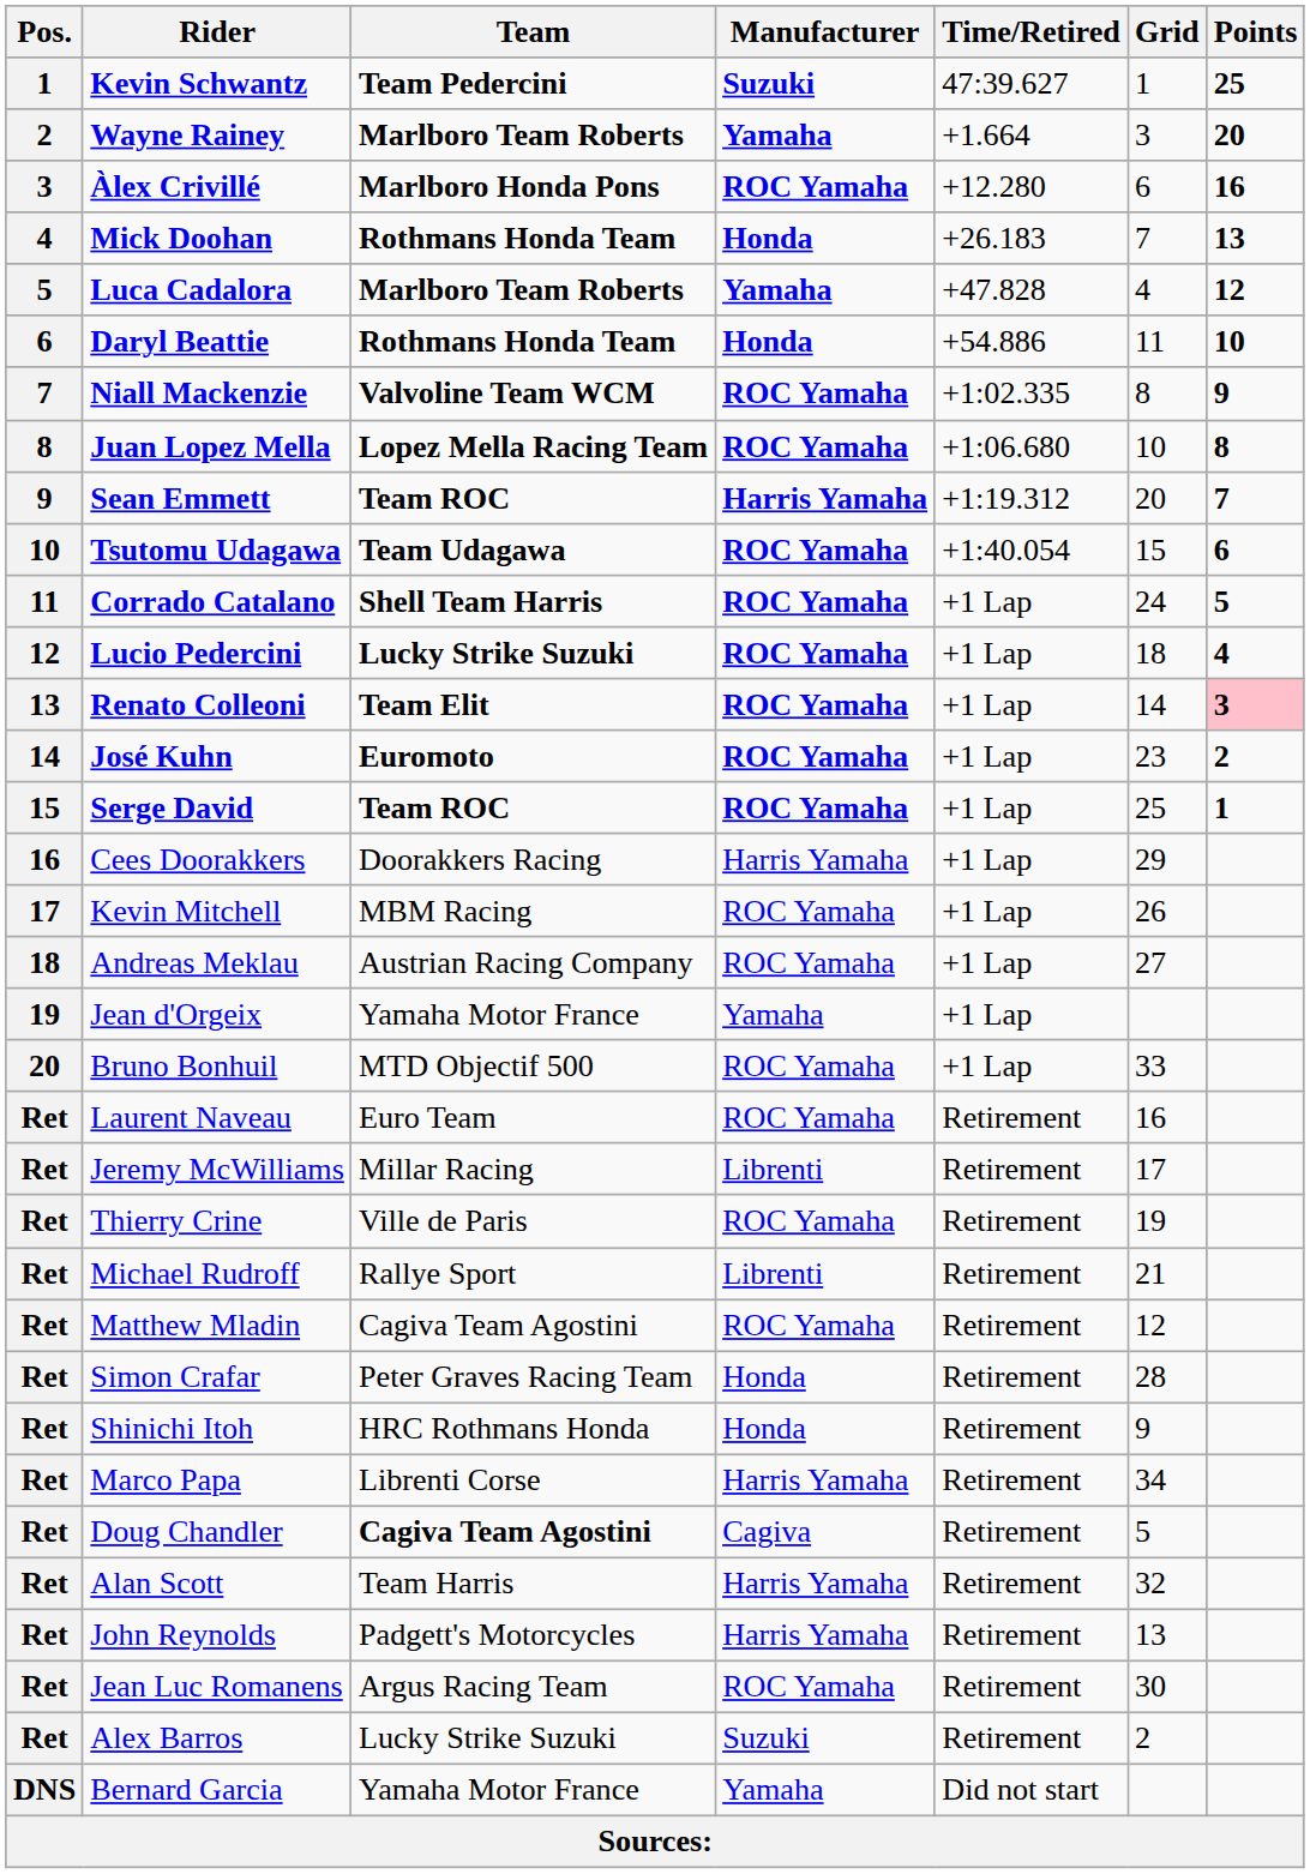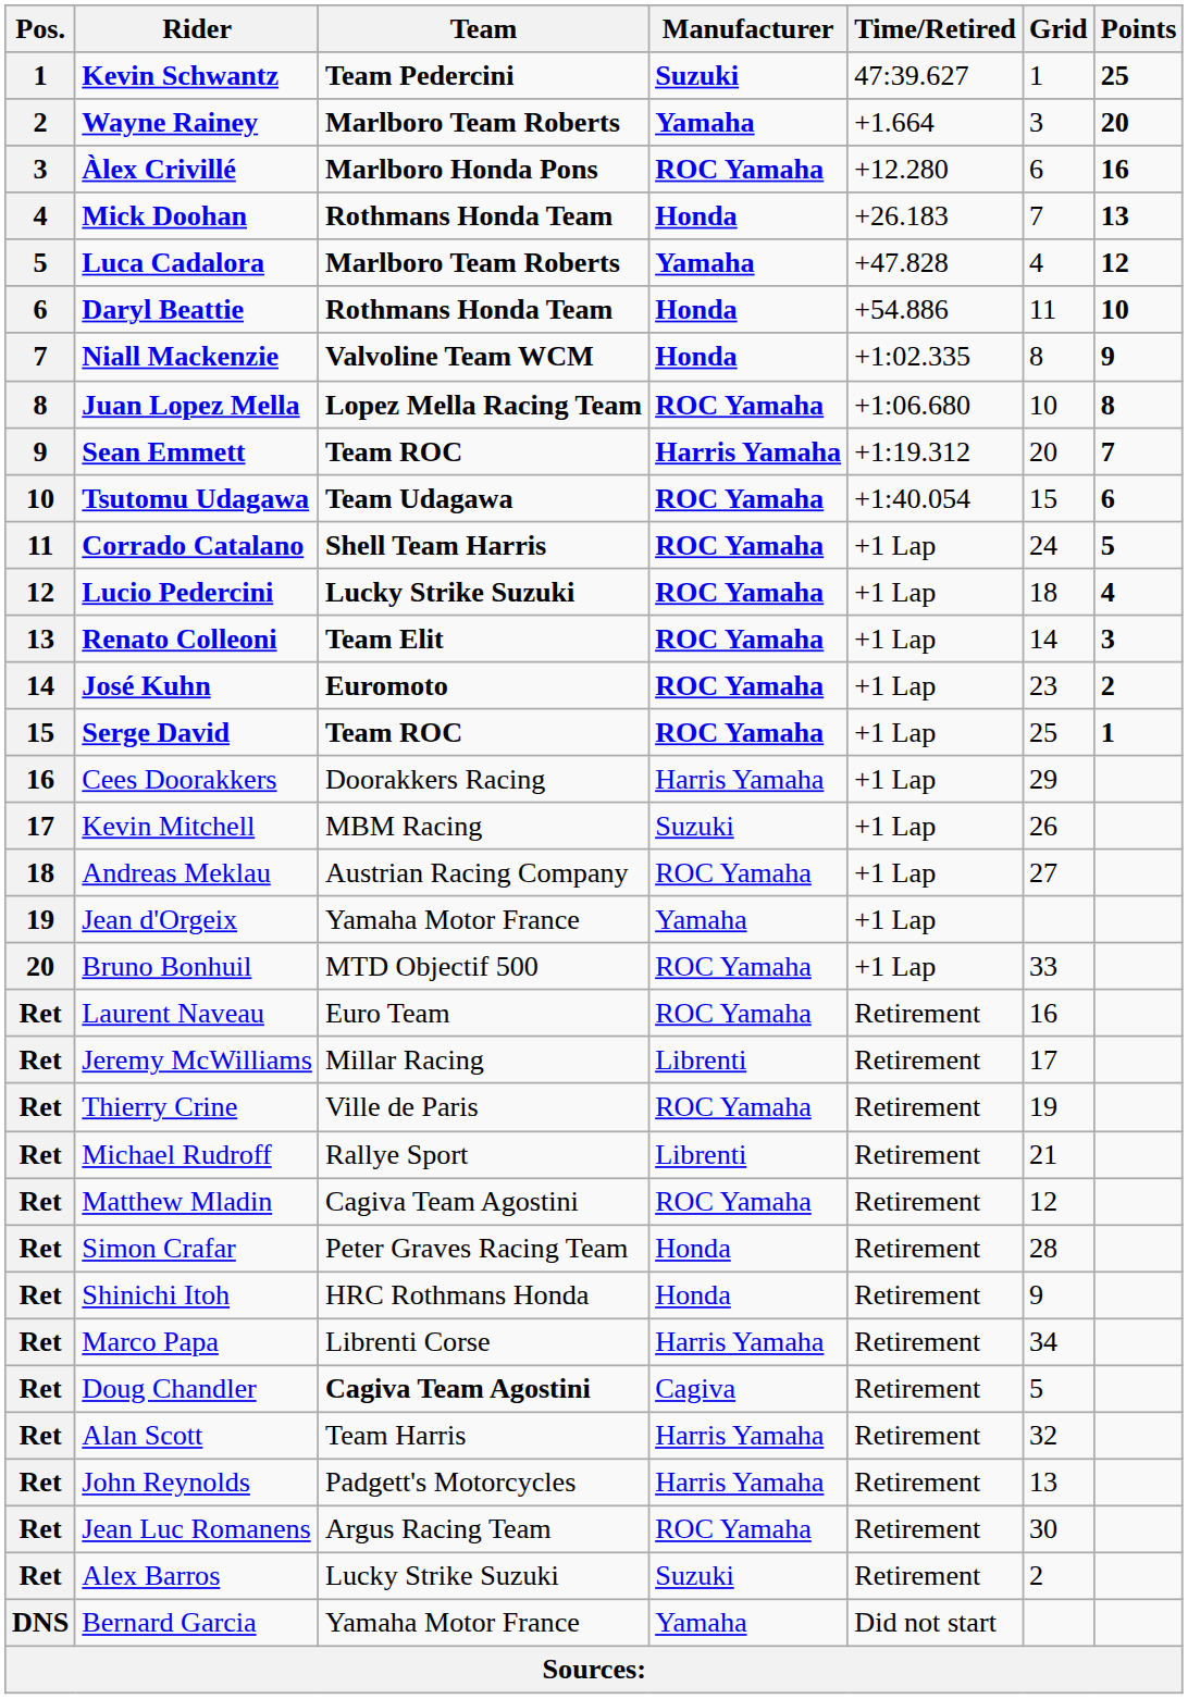Niall Mackenzie | Manufacturer: ROC Yamaha -> Honda
Renato Colleoni | Points: pink background -> no background
Kevin Mitchell | Manufacturer: ROC Yamaha -> Suzuki
